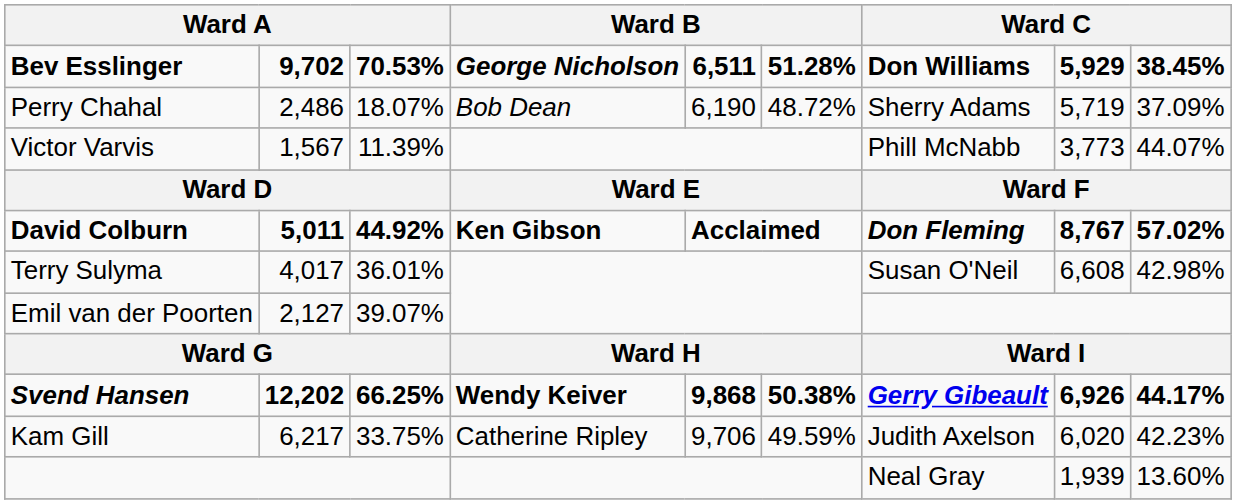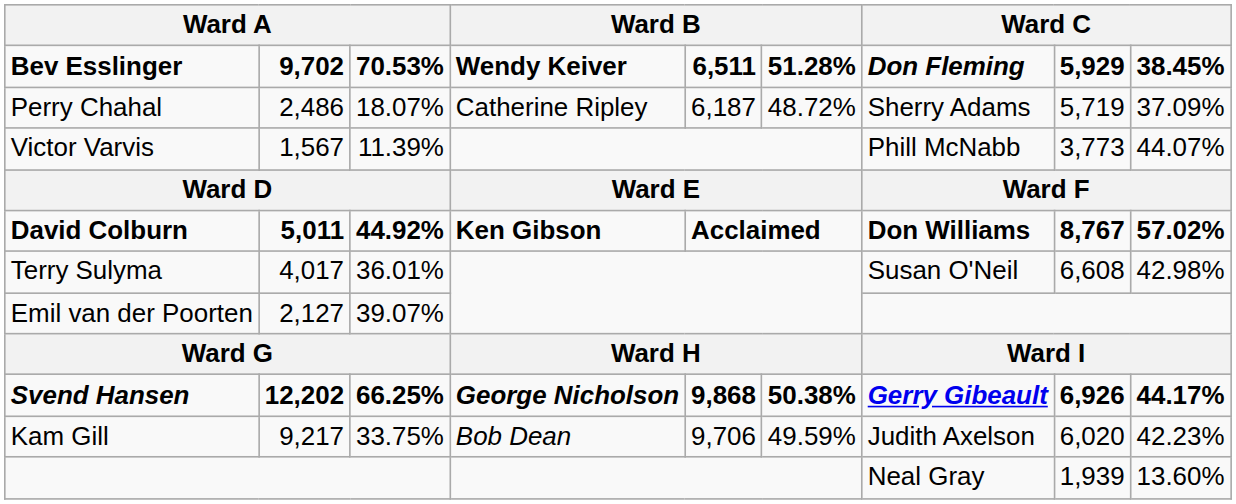Bev Esslinger | column 4: George Nicholson -> Wendy Keiver
Bev Esslinger | column 7: Don Williams -> Don Fleming
Perry Chahal | column 4: Bob Dean -> Catherine Ripley
Perry Chahal | column 5: 6,190 -> 6,187
David Colburn | column 7: Don Fleming -> Don Williams
Svend Hansen | column 4: Wendy Keiver -> George Nicholson
Kam Gill | column 2: 6,217 -> 9,217
Kam Gill | column 4: Catherine Ripley -> Bob Dean
